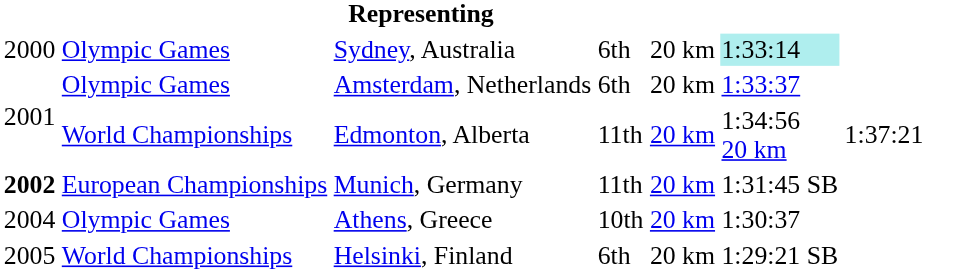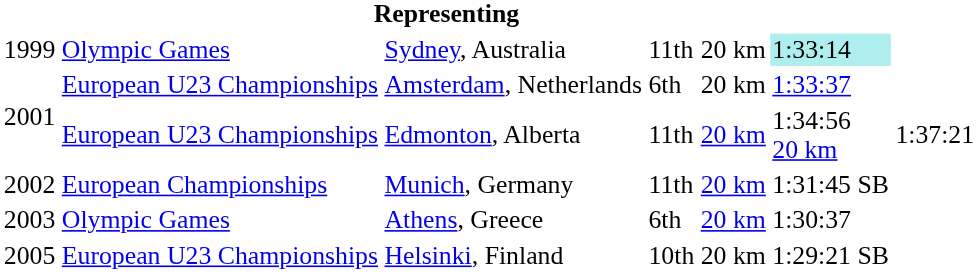Sydney, Australia | column 1: 2000 -> 1999
Sydney, Australia | column 4: 6th -> 11th
Amsterdam, Netherlands | column 2: Olympic Games -> European U23 Championships
Edmonton, Alberta | column 2: World Championships -> European U23 Championships
Munich, Germany | column 1: bold -> normal
Athens, Greece | column 1: 2004 -> 2003
Athens, Greece | column 4: 10th -> 6th
Helsinki, Finland | column 2: World Championships -> European U23 Championships
Helsinki, Finland | column 4: 6th -> 10th
